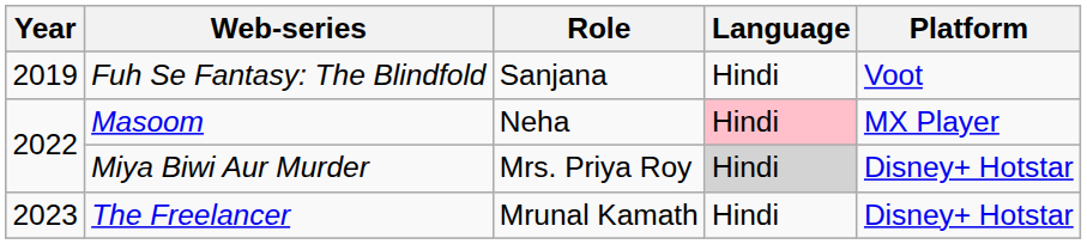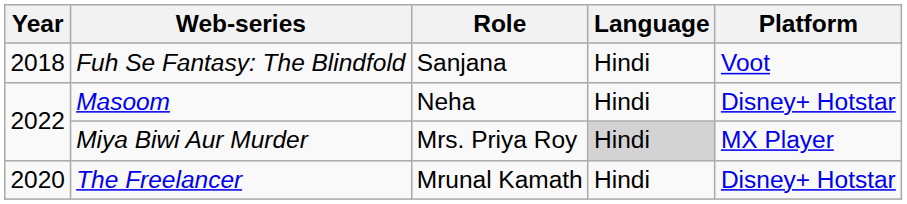Fuh Se Fantasy: The Blindfold | Year: 2019 -> 2018
Masoom | Language: pink background -> no background
Masoom | Platform: MX Player -> Disney+ Hotstar
Miya Biwi Aur Murder | Platform: Disney+ Hotstar -> MX Player
The Freelancer | Year: 2023 -> 2020
